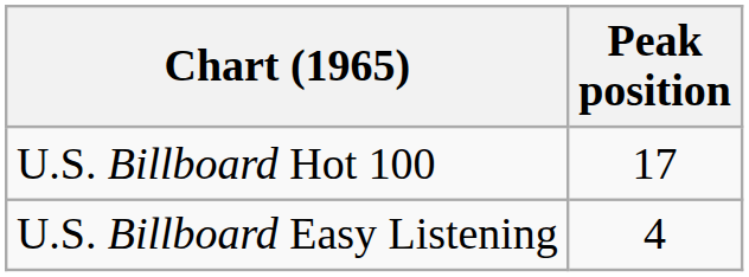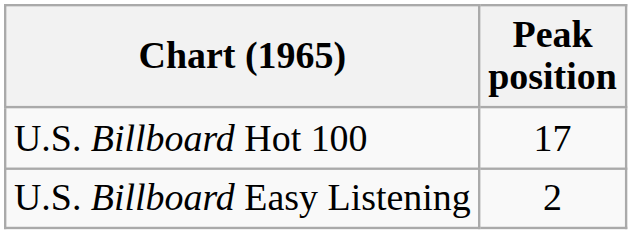U.S. Billboard Easy Listening | Peak position: 4 -> 2
